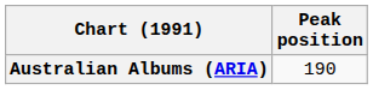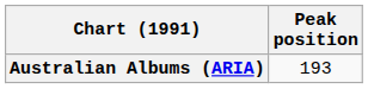Australian Albums (ARIA) | Peak position: 190 -> 193
